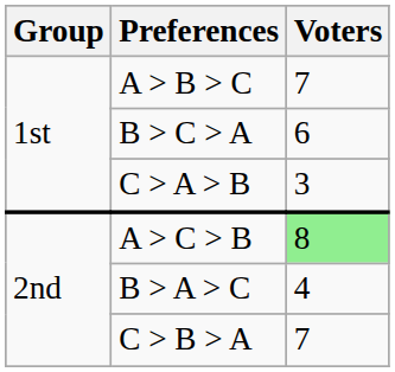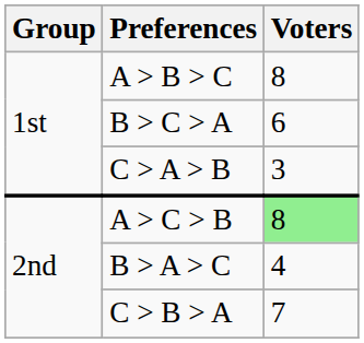A > B > C | Voters: 7 -> 8
